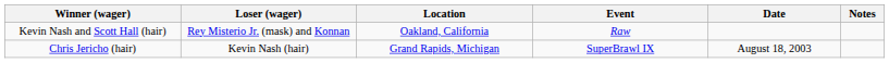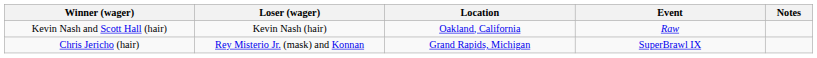- column: Date | August 18, 2003
Kevin Nash and Scott Hall (hair) | Loser (wager): Rey Misterio Jr. (mask) and Konnan -> Kevin Nash (hair)
Chris Jericho (hair) | Loser (wager): Kevin Nash (hair) -> Rey Misterio Jr. (mask) and Konnan
